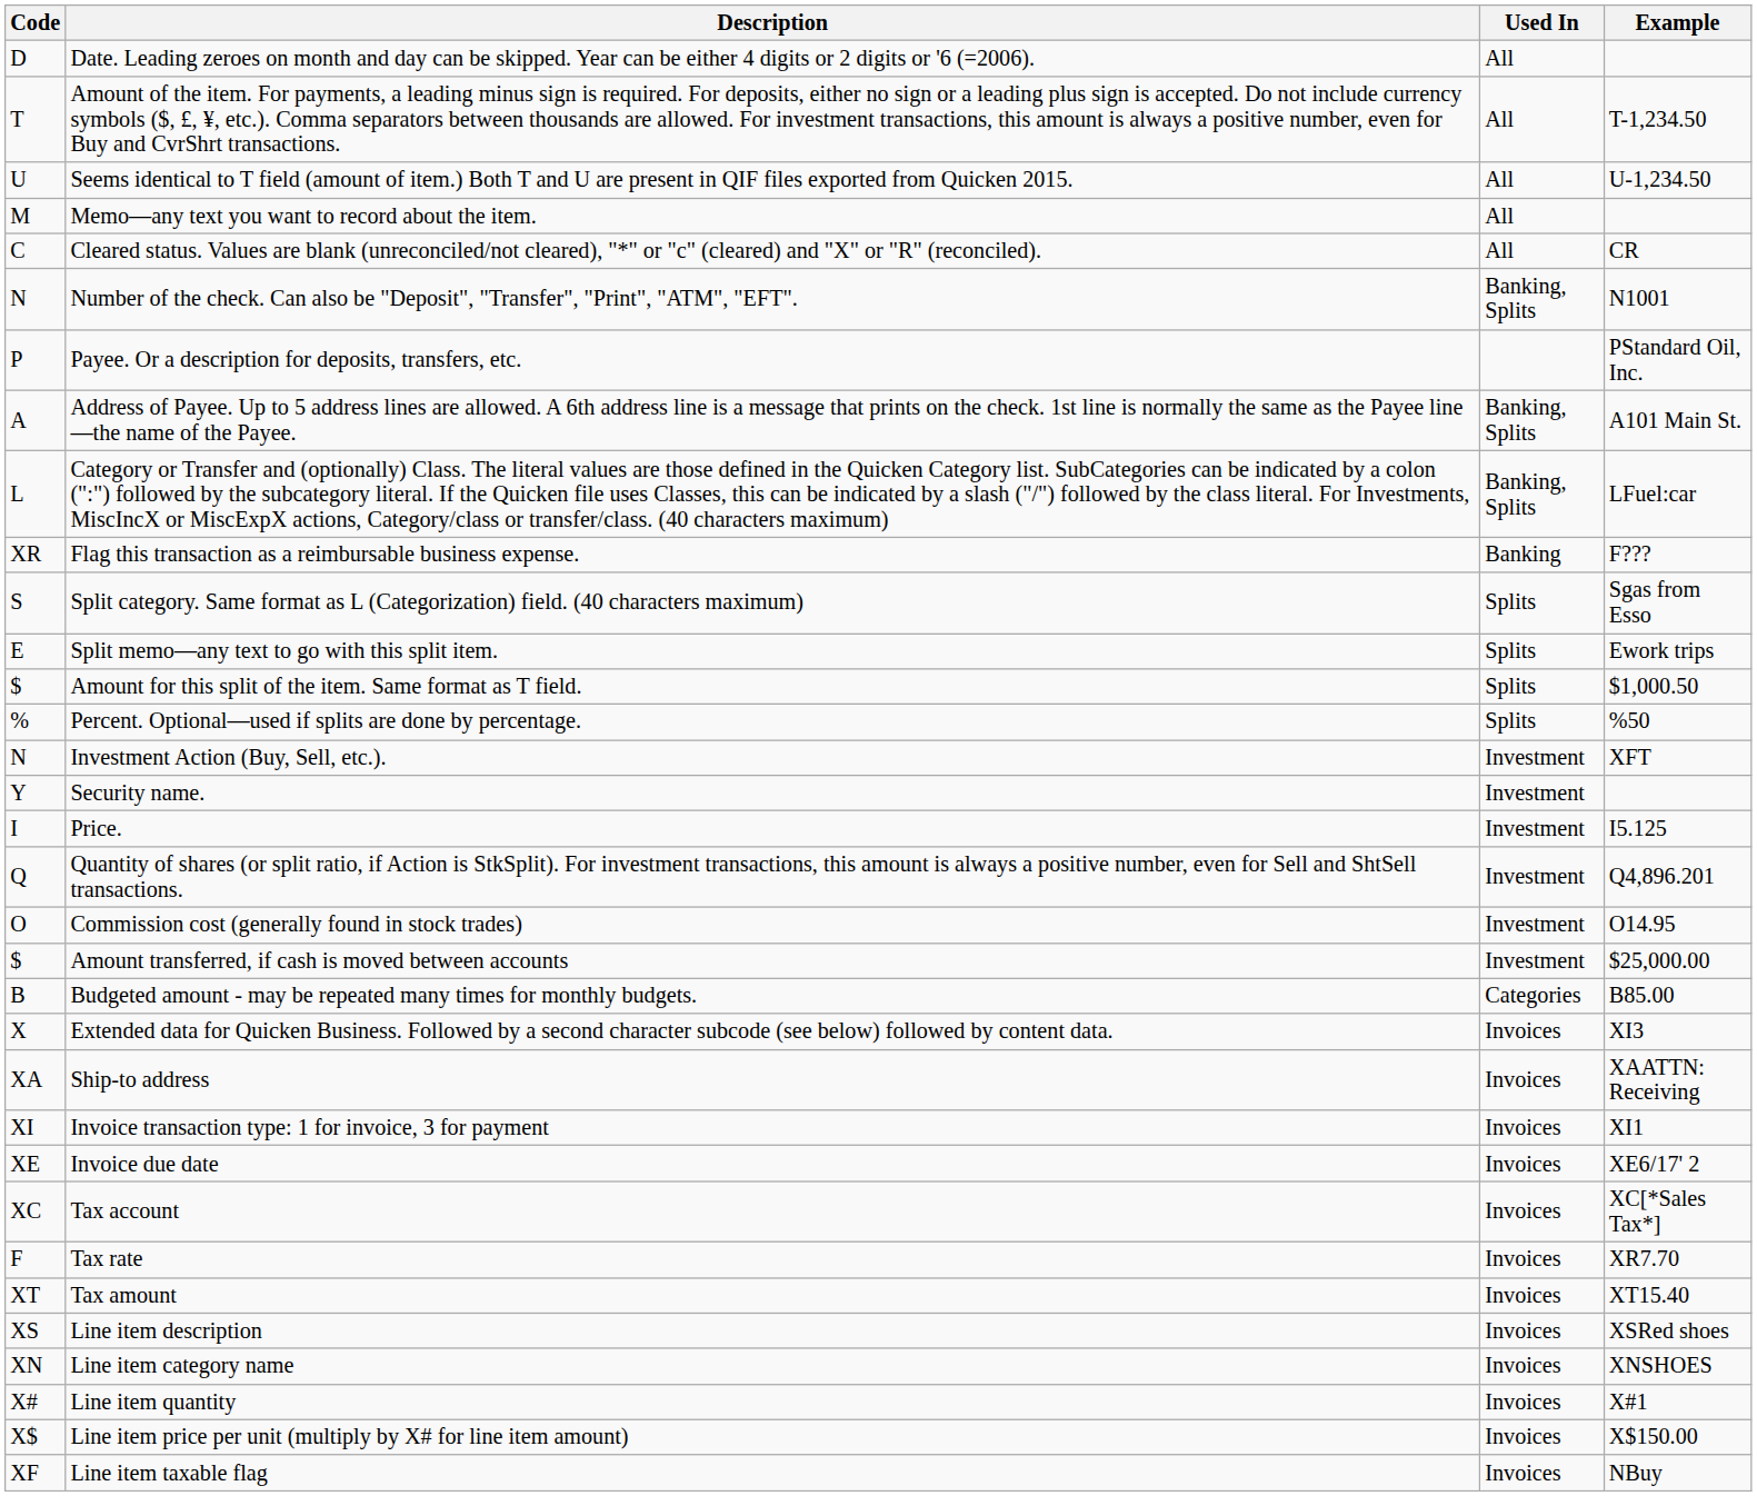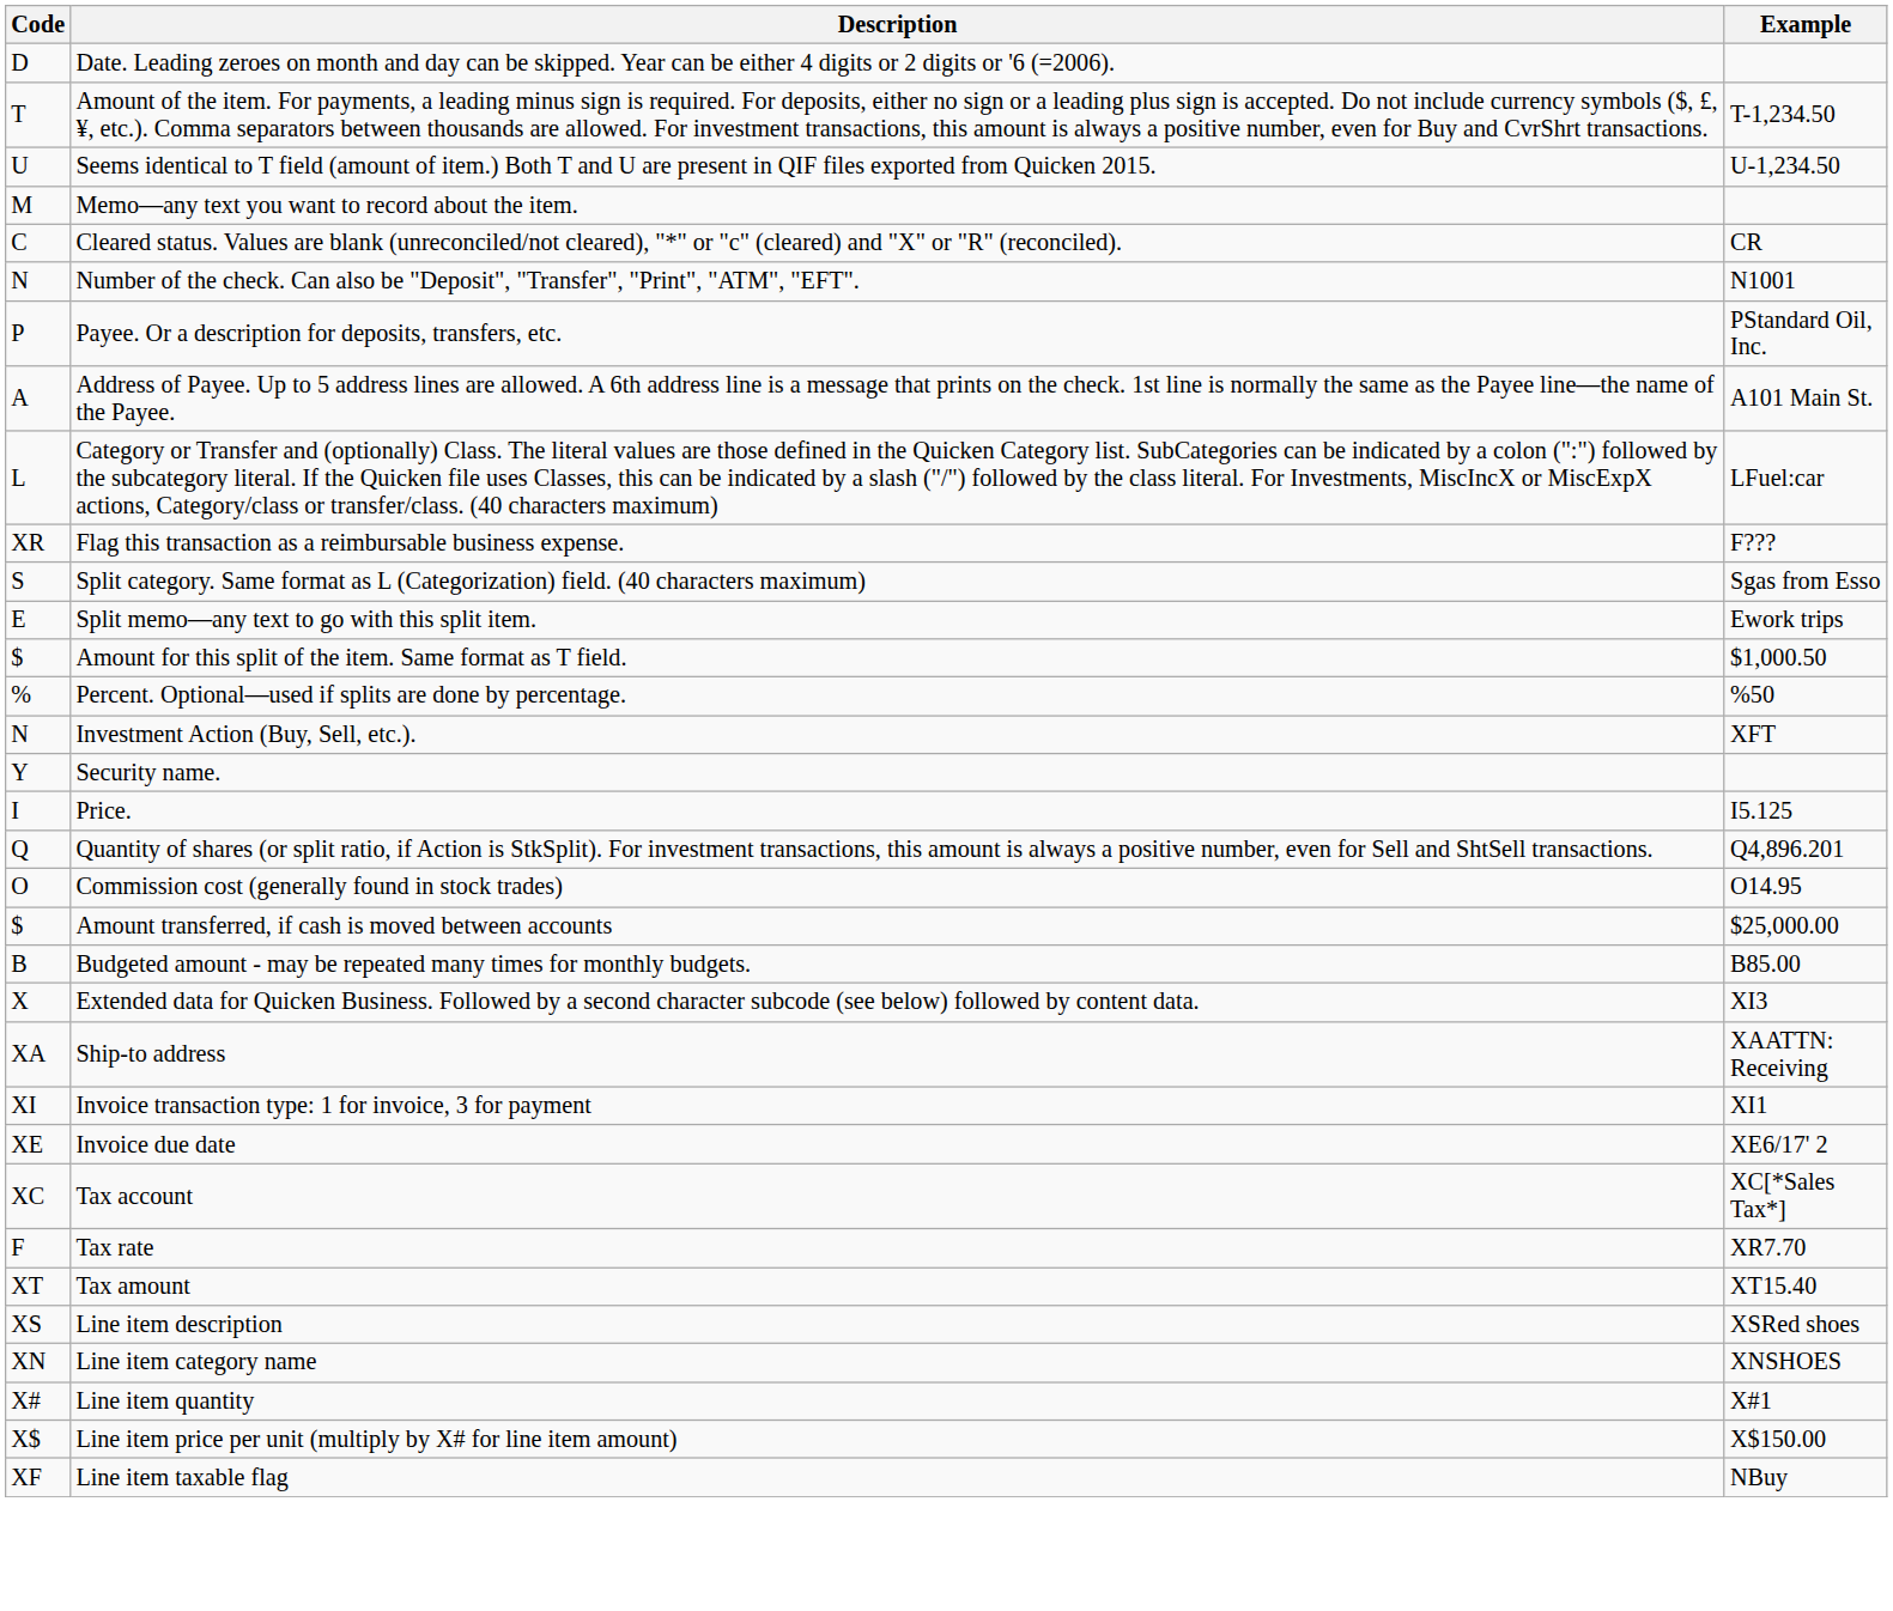- column: Used In | All | All | All | All | All | Banking, Splits | Banking, Splits | Banking, Splits | Banking | Splits | Splits | Splits | Splits | Investment | Investment | Investment | Investment | Investment | Investment | Categories | Invoices | Invoices | Invoices | Invoices | Invoices | Invoices | Invoices | Invoices | Invoices | Invoices | Invoices | Invoices
